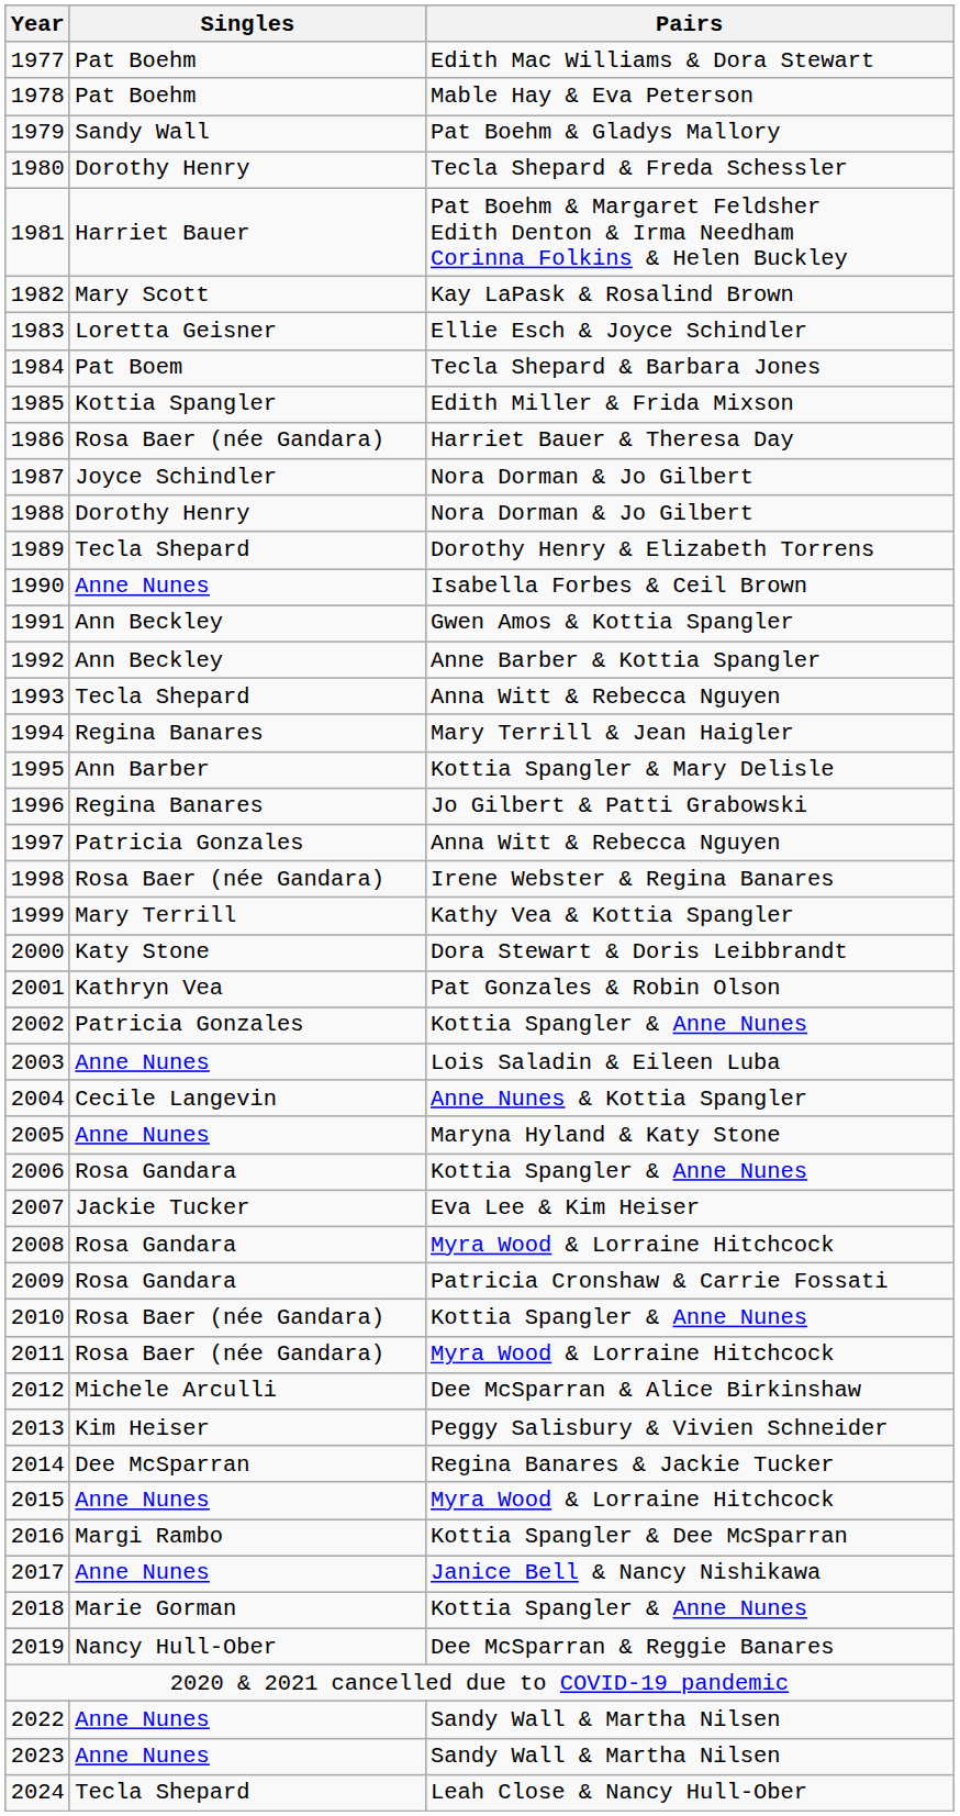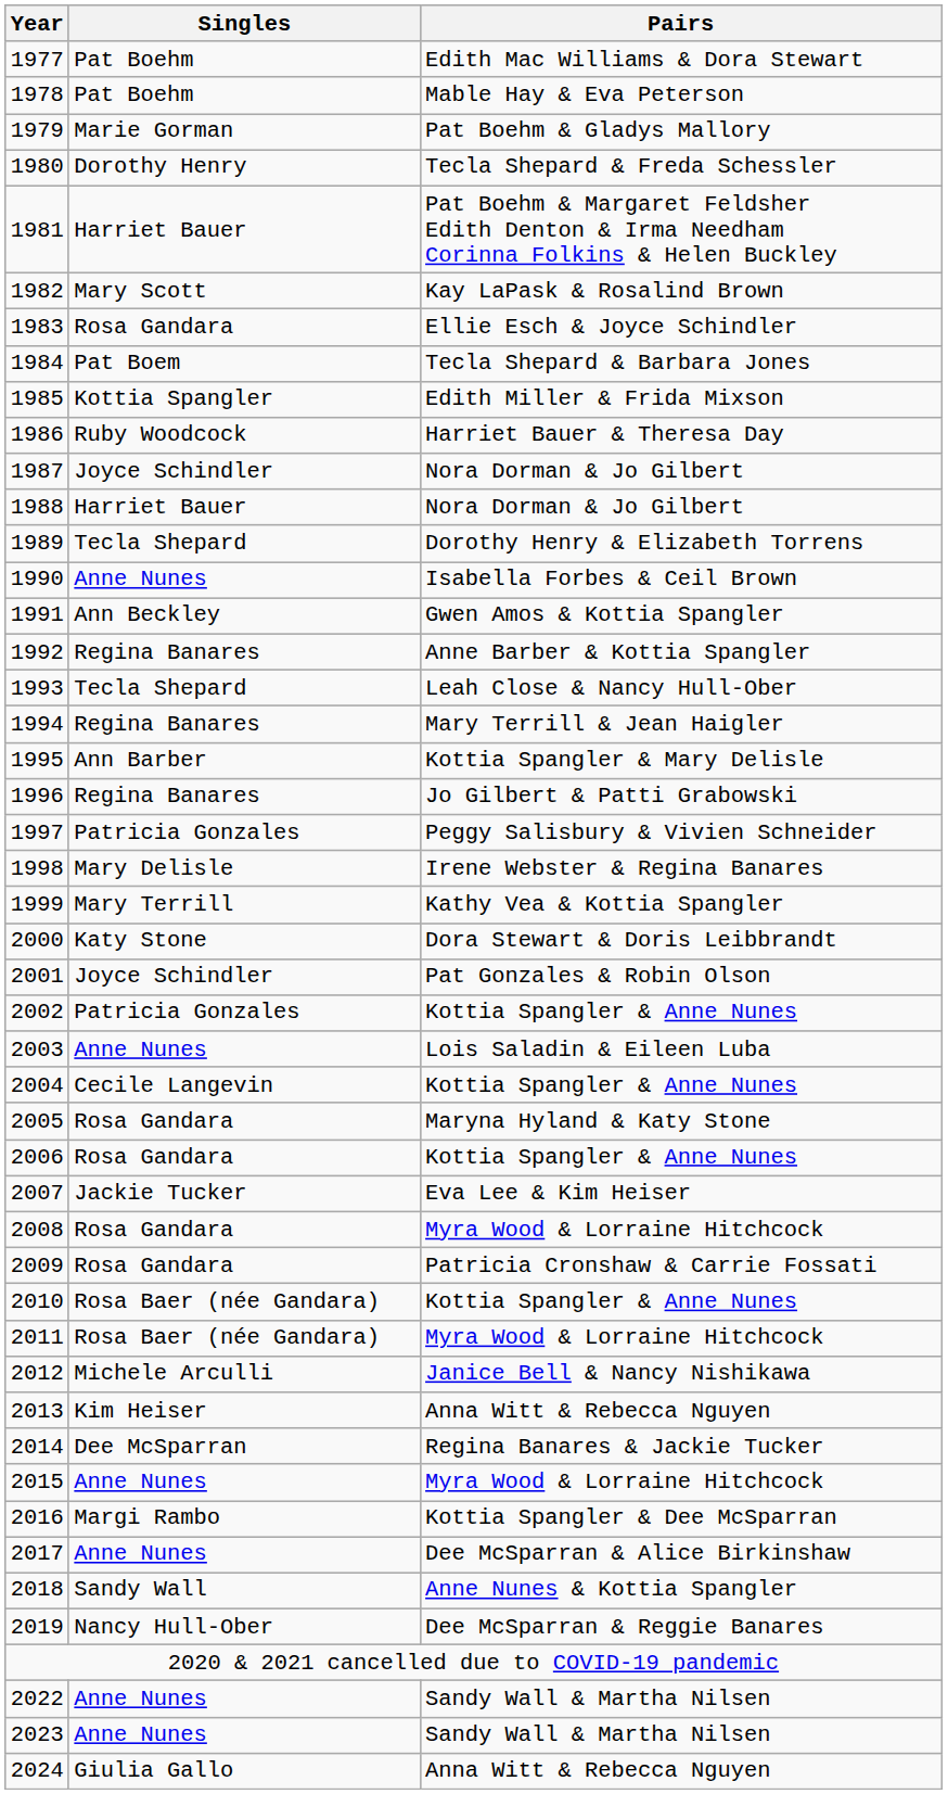1979 | Singles: Sandy Wall -> Marie Gorman
1983 | Singles: Loretta Geisner -> Rosa Gandara
1986 | Singles: Rosa Baer (née Gandara) -> Ruby Woodcock
1988 | Singles: Dorothy Henry -> Harriet Bauer
1992 | Singles: Ann Beckley -> Regina Banares
1993 | Pairs: Anna Witt & Rebecca Nguyen -> Leah Close & Nancy Hull-Ober
1997 | Pairs: Anna Witt & Rebecca Nguyen -> Peggy Salisbury & Vivien Schneider
1998 | Singles: Rosa Baer (née Gandara) -> Mary Delisle
2001 | Singles: Kathryn Vea -> Joyce Schindler
2004 | Pairs: Anne Nunes & Kottia Spangler -> Kottia Spangler & Anne Nunes
2005 | Singles: Anne Nunes -> Rosa Gandara
2012 | Pairs: Dee McSparran & Alice Birkinshaw -> Janice Bell & Nancy Nishikawa
2013 | Pairs: Peggy Salisbury & Vivien Schneider -> Anna Witt & Rebecca Nguyen
2017 | Pairs: Janice Bell & Nancy Nishikawa -> Dee McSparran & Alice Birkinshaw
2018 | Singles: Marie Gorman -> Sandy Wall
2018 | Pairs: Kottia Spangler & Anne Nunes -> Anne Nunes & Kottia Spangler
2024 | Singles: Tecla Shepard -> Giulia Gallo
2024 | Pairs: Leah Close & Nancy Hull-Ober -> Anna Witt & Rebecca Nguyen
